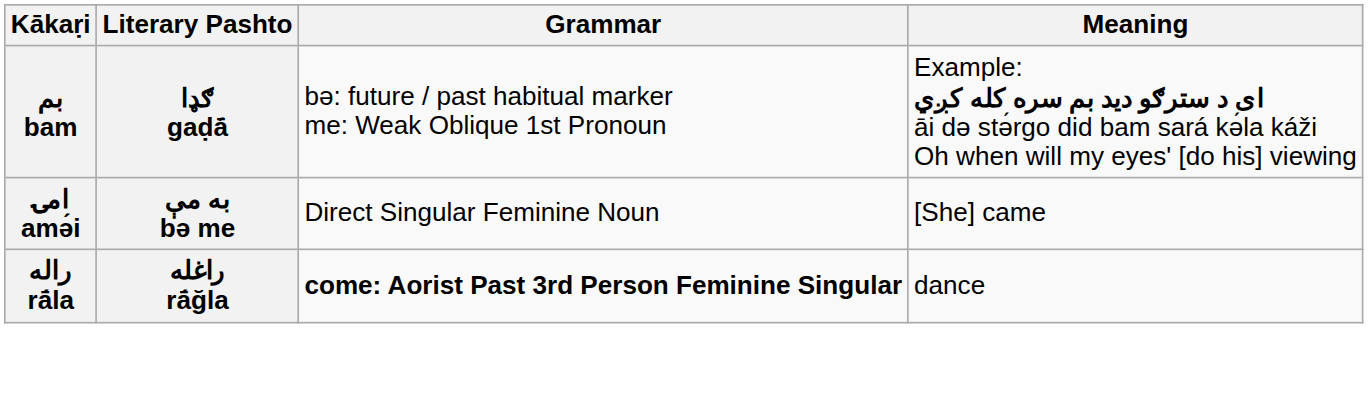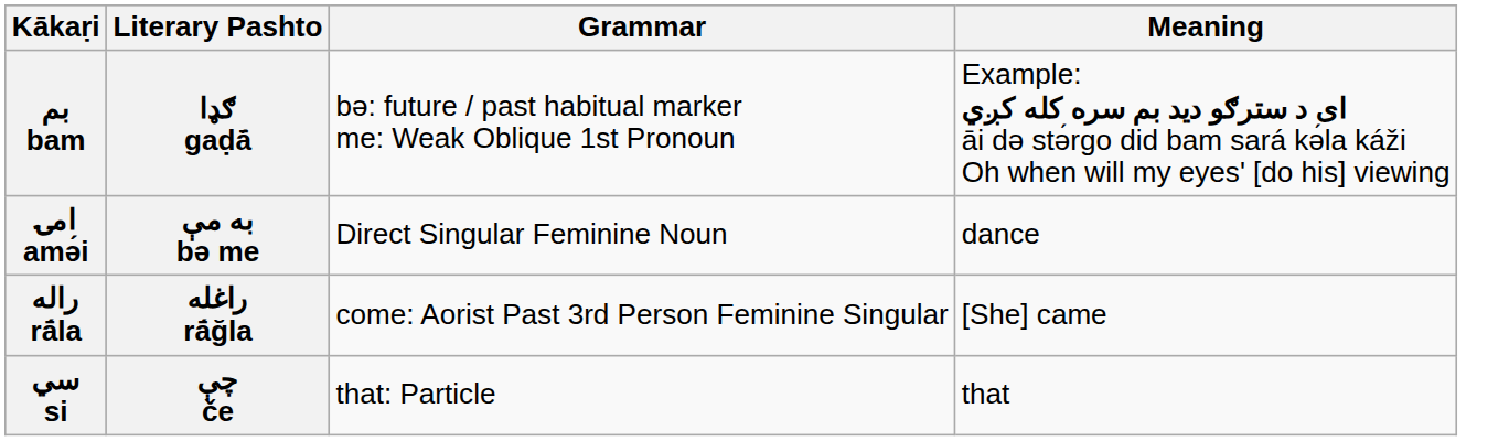امۍ amə́i | Meaning: [She] came -> dance
راله rā́la | Grammar: bold -> normal
راله rā́la | Meaning: dance -> [She] came
+ row: سي si | چې če | that: Particle | that
